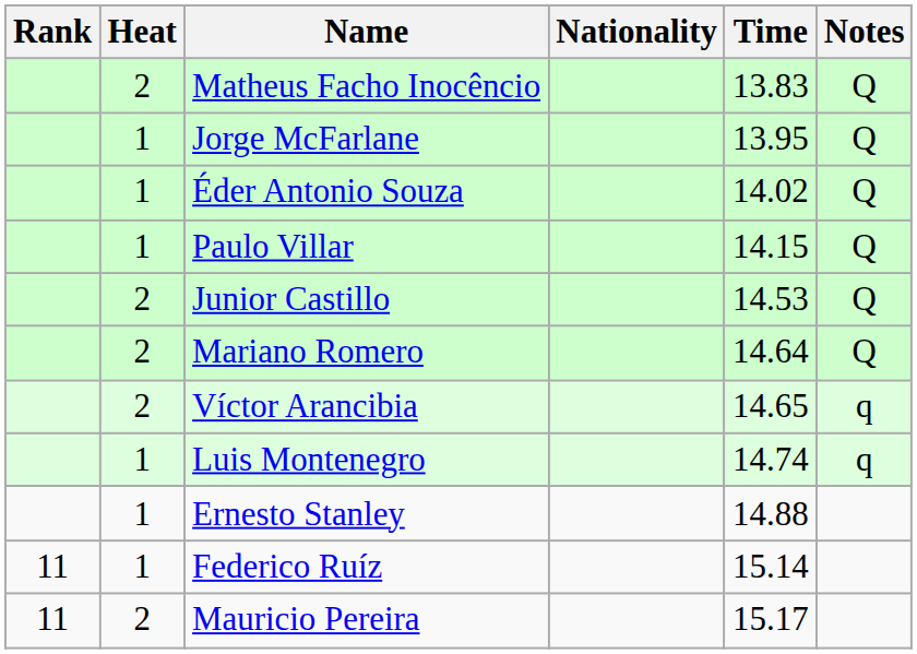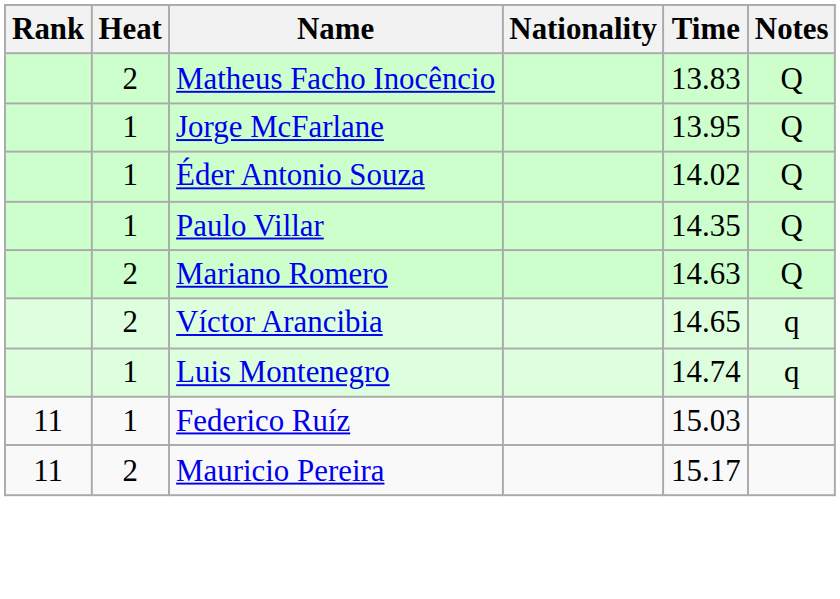Paulo Villar | Time: 14.15 -> 14.35
- row: 2 | Junior Castillo | 14.53 | Q
Mariano Romero | Time: 14.64 -> 14.63
- row: 1 | Ernesto Stanley | 14.88
Federico Ruíz | Time: 15.14 -> 15.03
